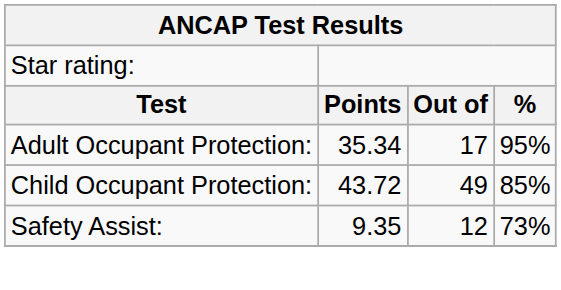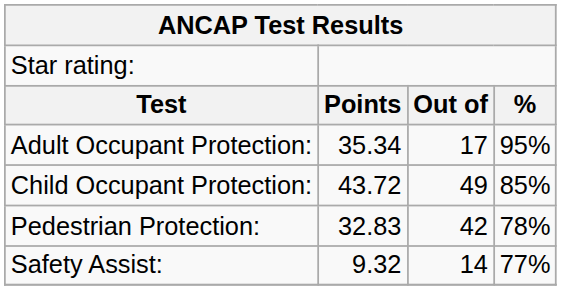+ row: Pedestrian Protection: | 32.83 | 42 | 78%
Safety Assist: | column 2: 9.35 -> 9.32
Safety Assist: | column 3: 12 -> 14
Safety Assist: | column 4: 73% -> 77%
